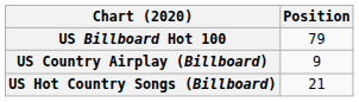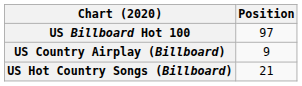US Billboard Hot 100 | Position: 79 -> 97
